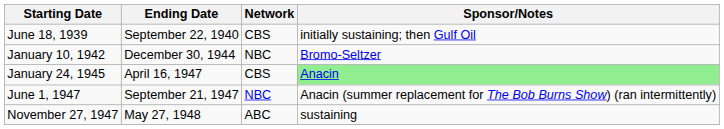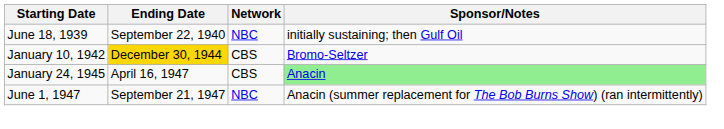June 18, 1939 | Network: CBS -> NBC
January 10, 1942 | Ending Date: no background -> gold background
January 10, 1942 | Network: NBC -> CBS
- row: November 27, 1947 | May 27, 1948 | ABC | sustaining
